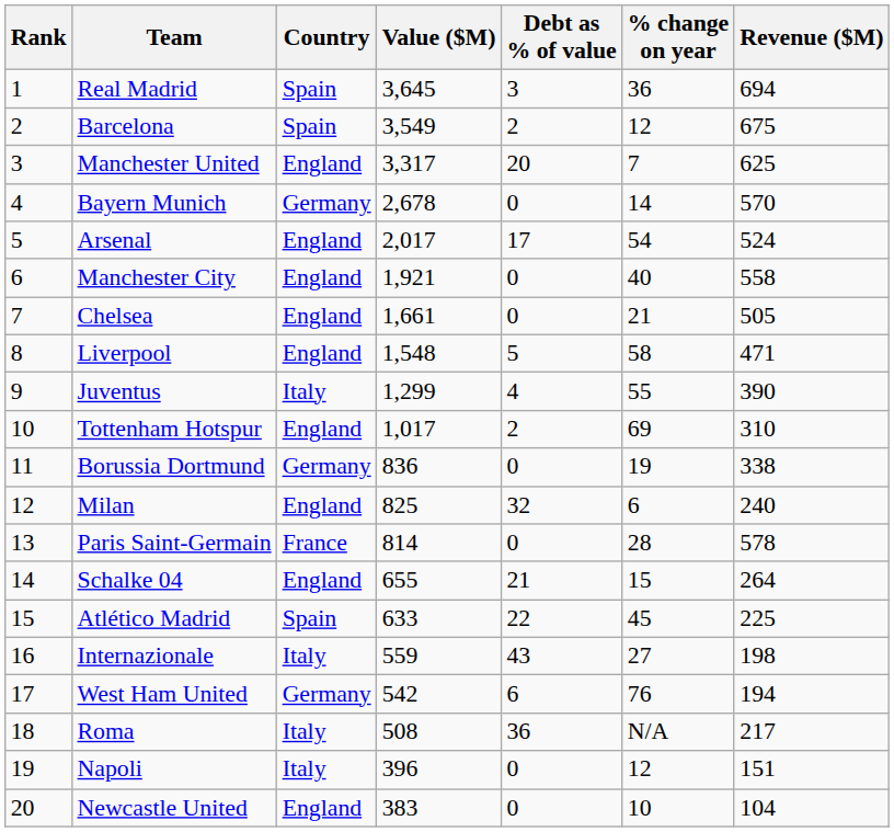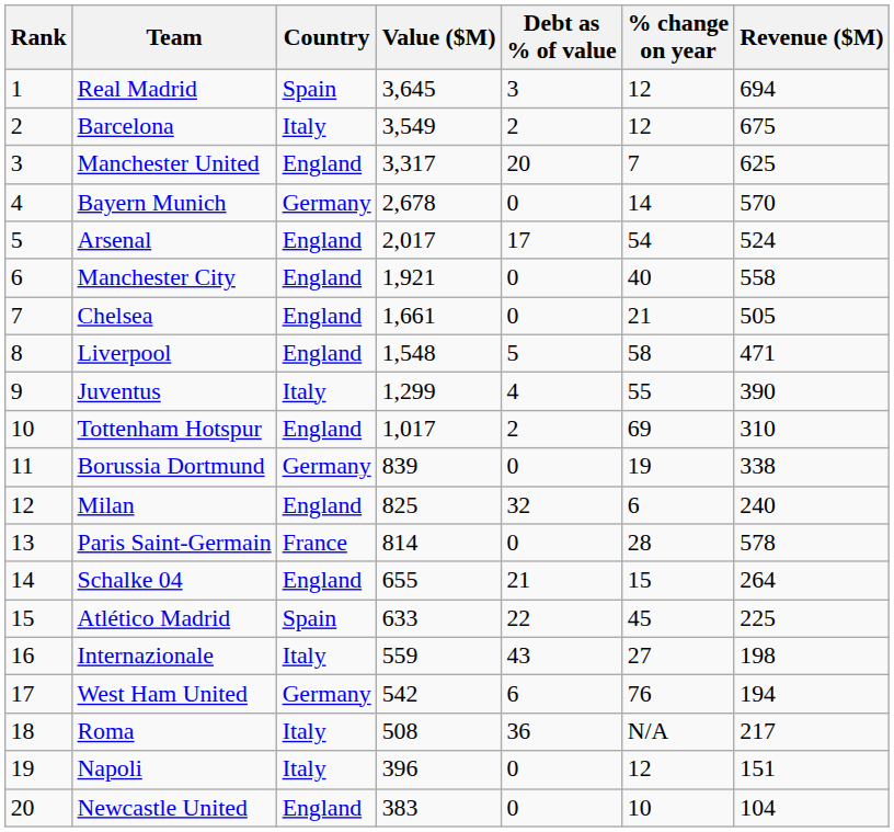Real Madrid | % change on year: 36 -> 12
Barcelona | Country: Spain -> Italy
Borussia Dortmund | Value ($M): 836 -> 839
